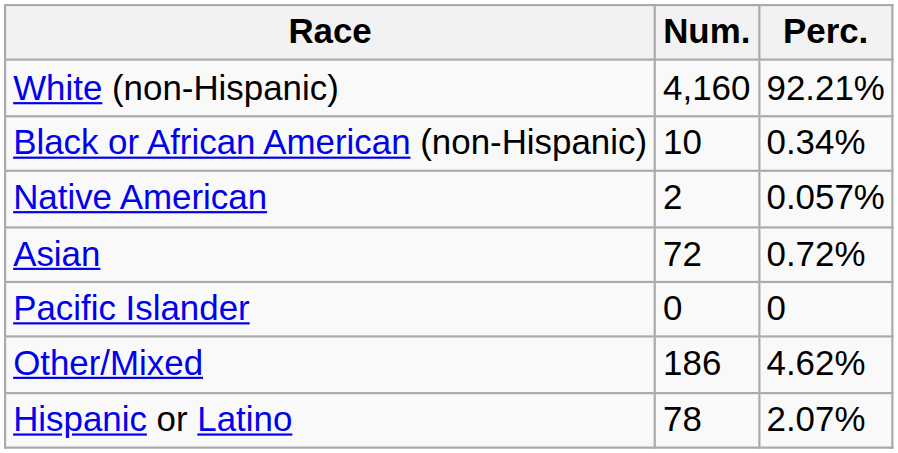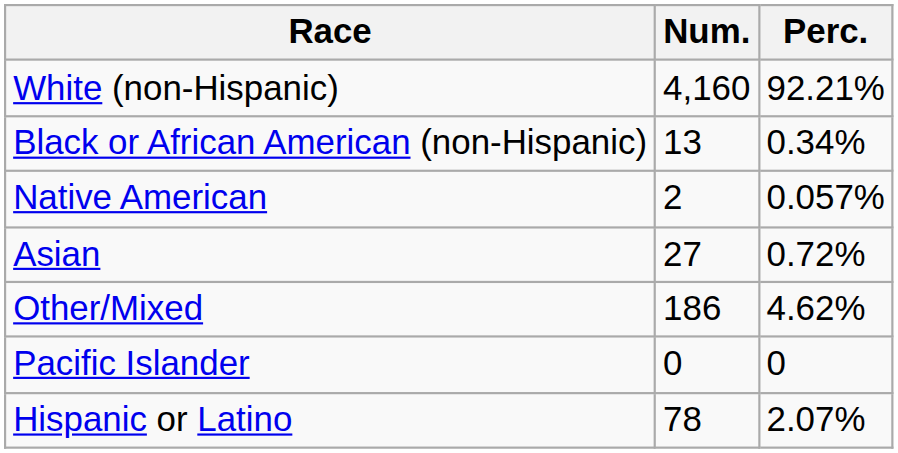Black or African American (non-Hispanic) | Num.: 10 -> 13
Asian | Num.: 72 -> 27
rows swapped: Pacific Islander <-> Other/Mixed
